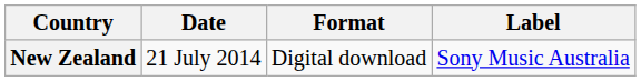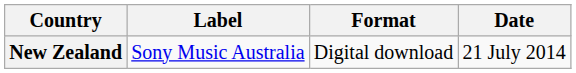columns swapped: Date <-> Label
